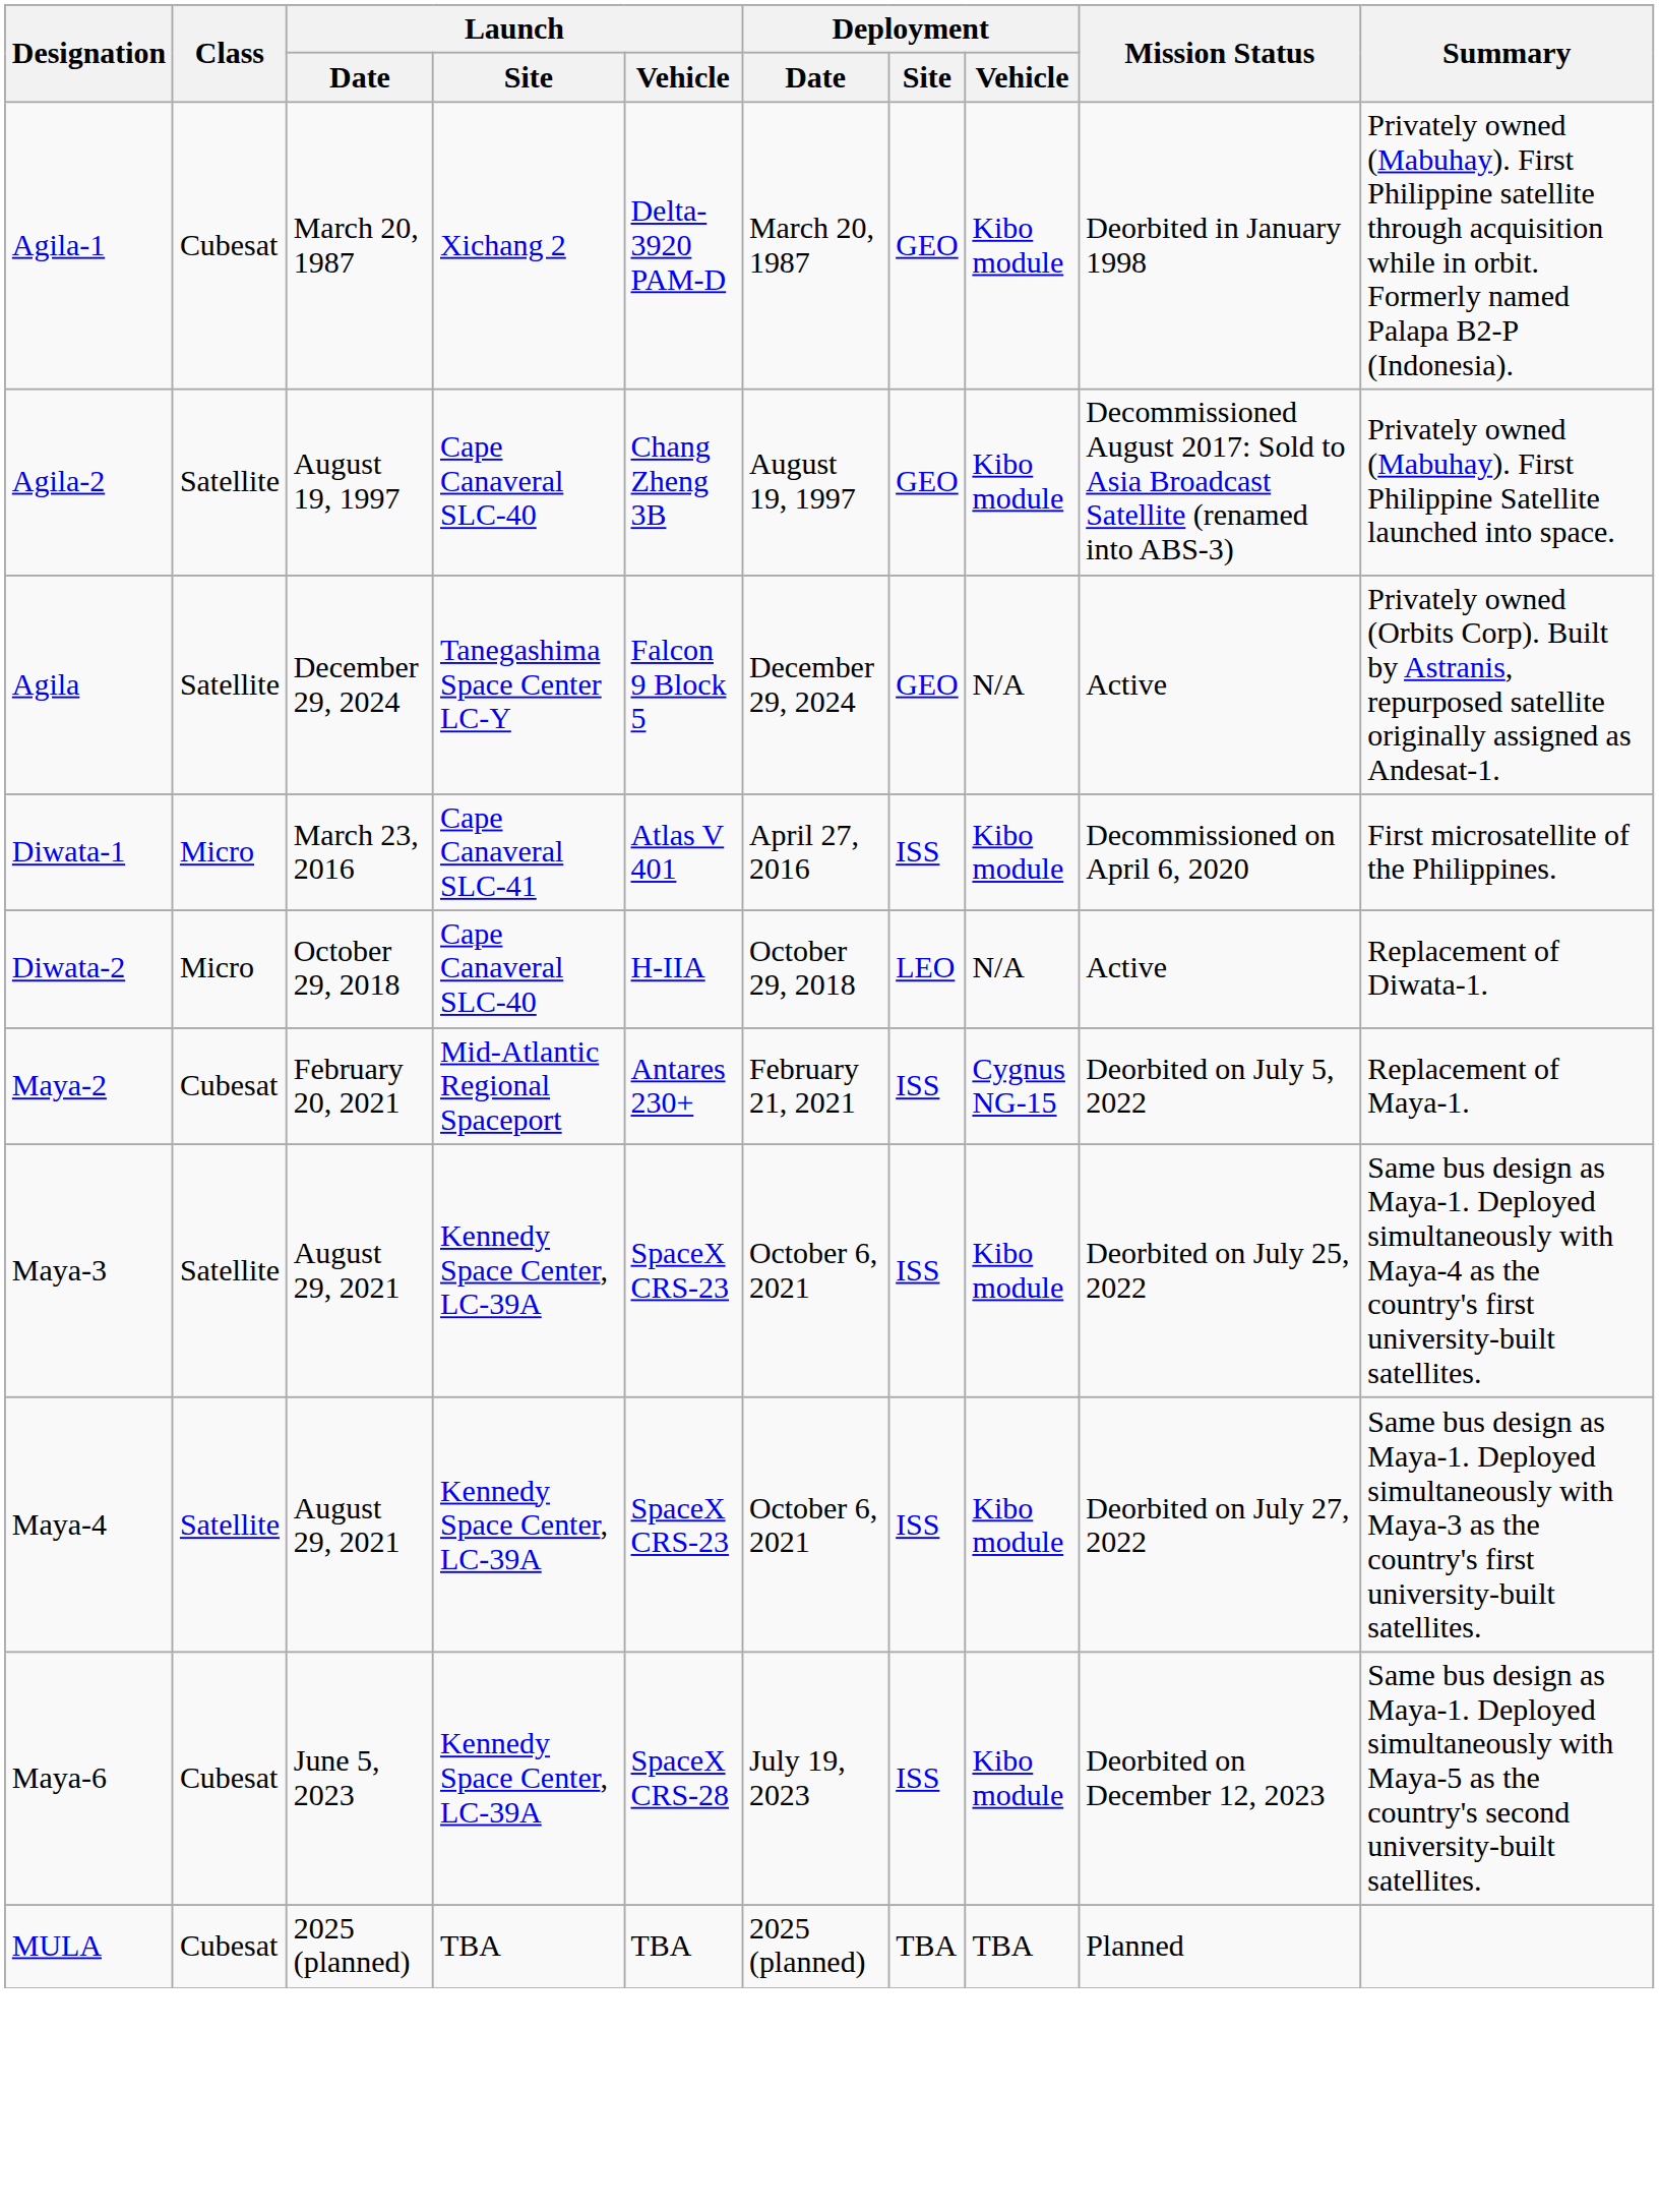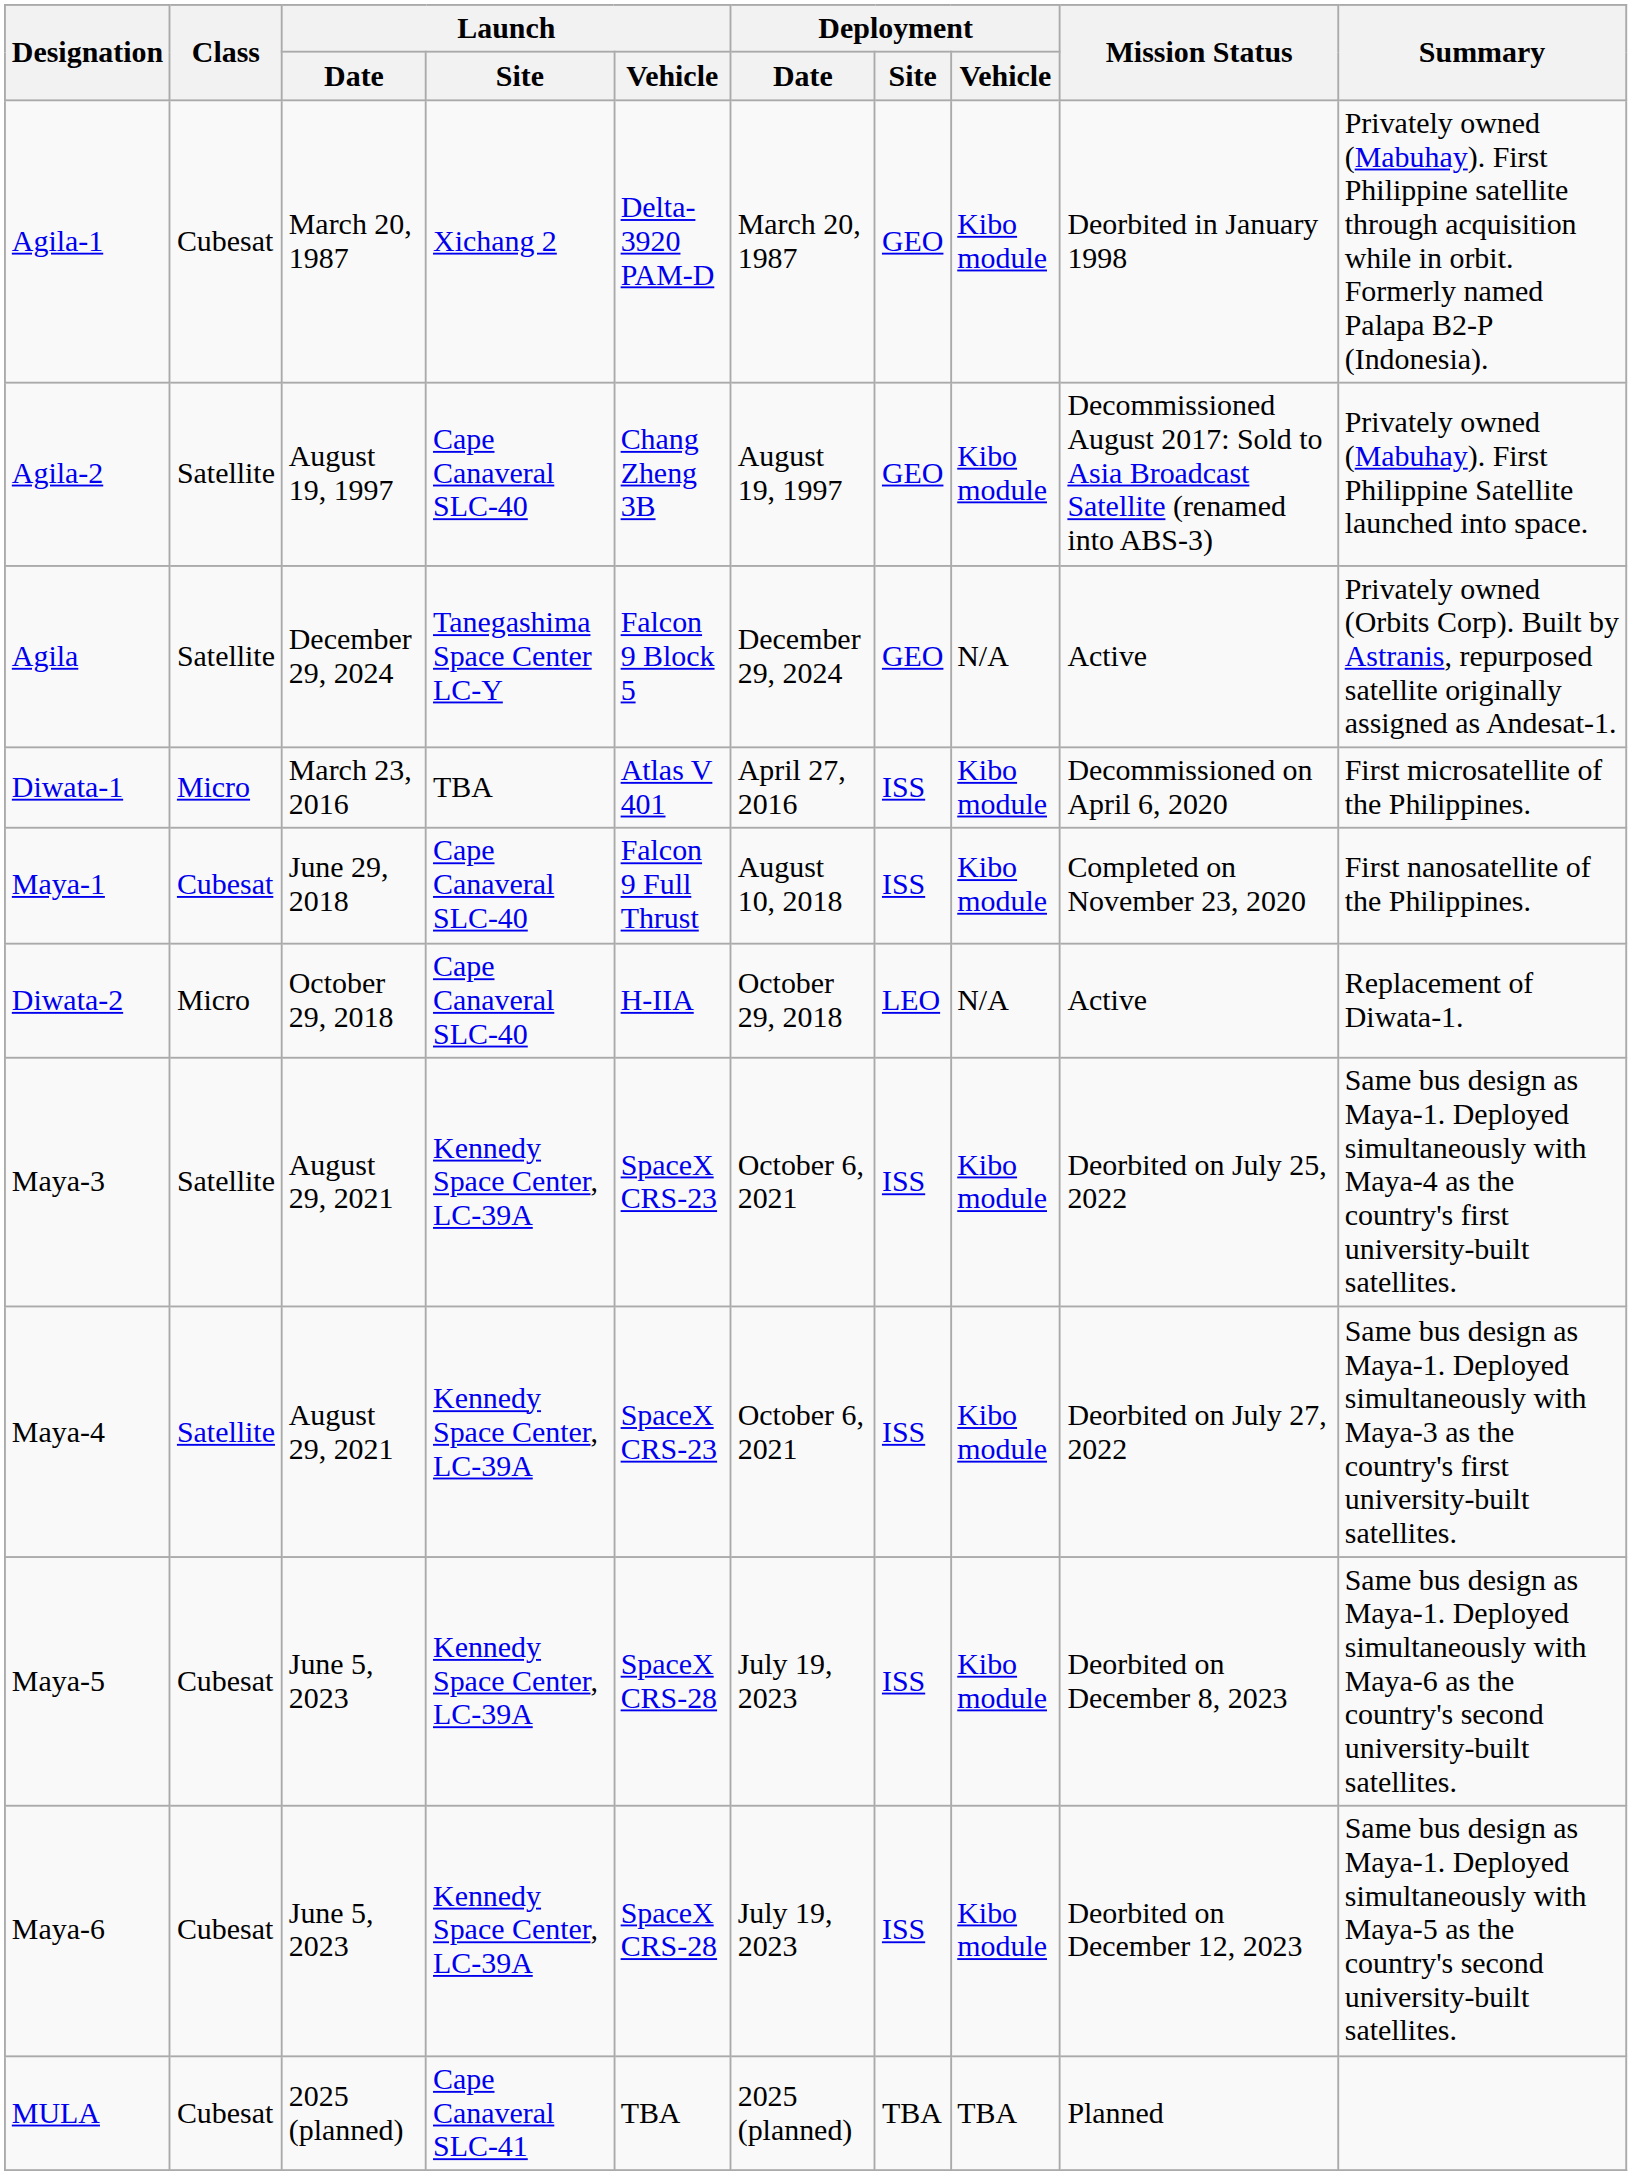Diwata-1 | Launch / Site: Cape Canaveral SLC-41 -> TBA
+ row: Maya-1 | Cubesat | June 29, 2018 | Cape Canaveral SLC-40 | Falcon 9 Full Thrust | August 10, 2018 | ISS | Kibo module | Completed on November 23, 2020 | First nanosatellite of the Philippines.
- row: Maya-2 | Cubesat | February 20, 2021 | Mid-Atlantic Regional Spaceport | Antares 230+ | February 21, 2021 | ISS | Cygnus NG-15 | Deorbited on July 5, 2022 | Replacement of Maya-1.
+ row: Maya-5 | Cubesat | June 5, 2023 | Kennedy Space Center, LC-39A | SpaceX CRS-28 | July 19, 2023 | ISS | Kibo module | Deorbited on December 8, 2023 | Same bus design as Maya-1. Deployed simultaneously with Maya-6 as the country's second university-built satellites.
MULA | Launch / Site: TBA -> Cape Canaveral SLC-41
